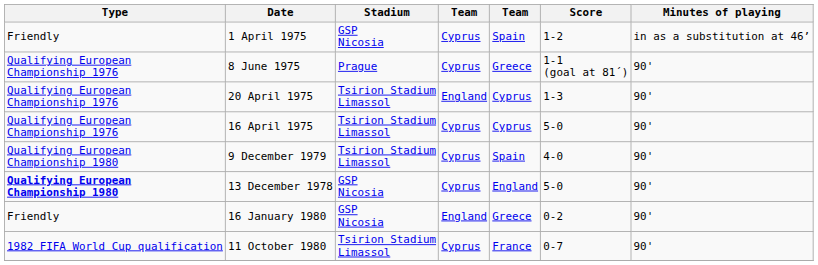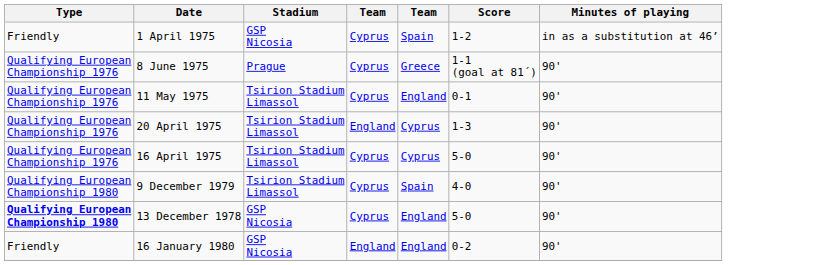+ row: Qualifying European Championship 1976 | 11 May 1975 | Tsirion Stadium Limassol | Cyprus | England | 0-1 | 90'
16 January 1980 | column 5: Greece -> England
- row: 1982 FIFA World Cup qualification | 11 October 1980 | Tsirion Stadium Limassol | Cyprus | France | 0-7 | 90'
